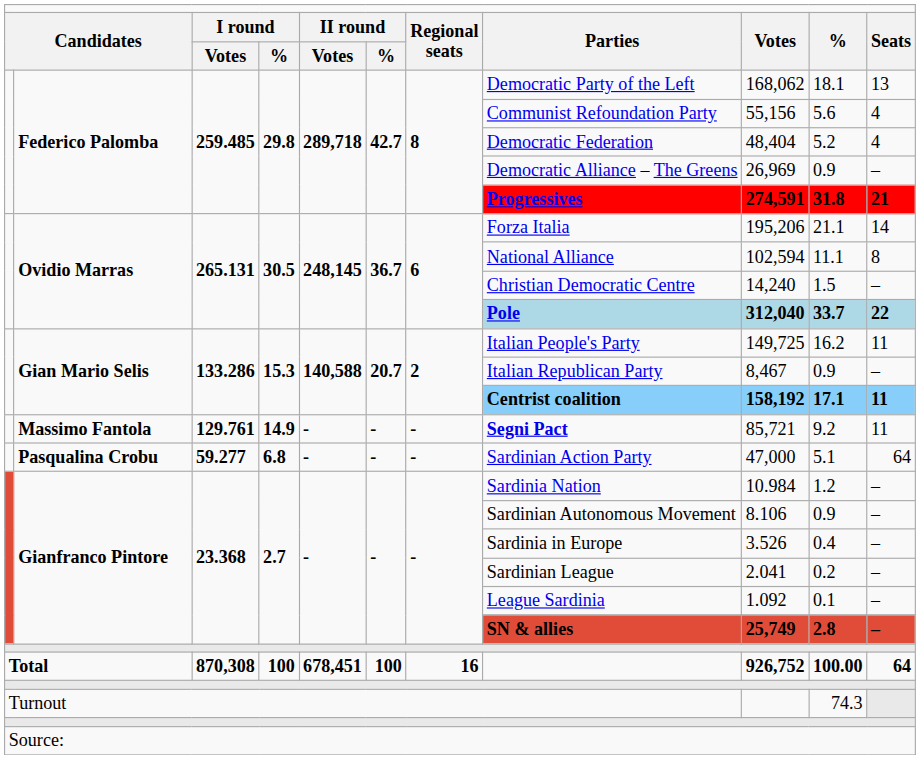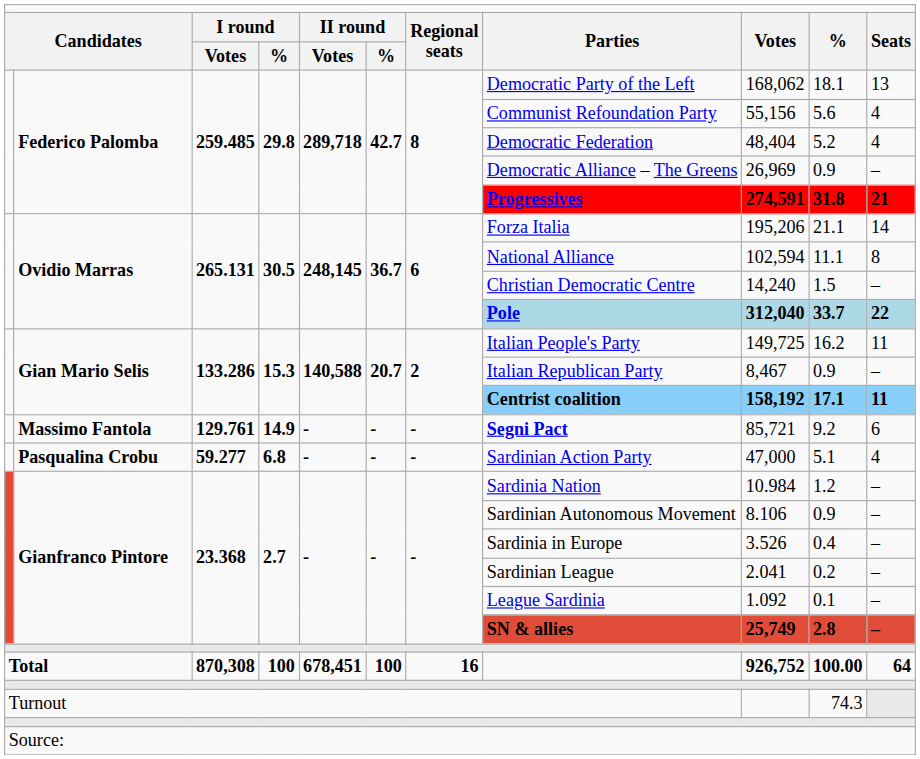Massimo Fantola | column 11: 11 -> 6
Pasqualina Crobu | column 11: 64 -> 4
